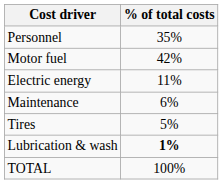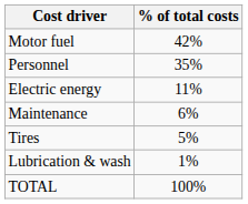rows swapped: Motor fuel <-> Personnel
Lubrication & wash | % of total costs: bold -> normal
